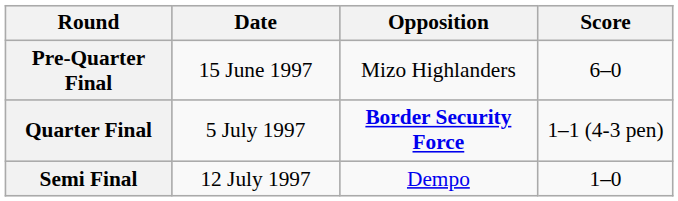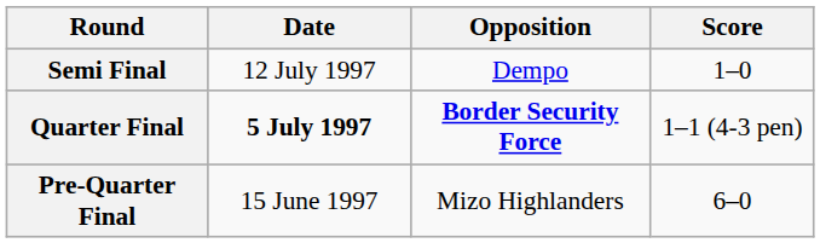rows swapped: Pre-Quarter Final <-> Semi Final
Quarter Final | Date: normal -> bold
